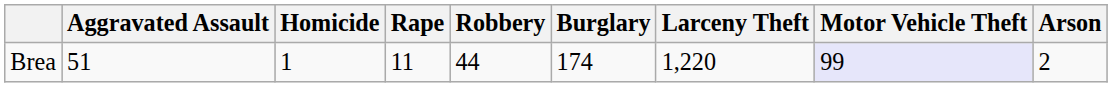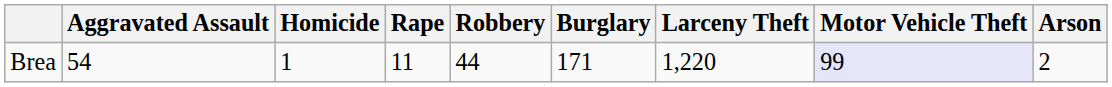Brea | Aggravated Assault: 51 -> 54
Brea | Burglary: 174 -> 171
